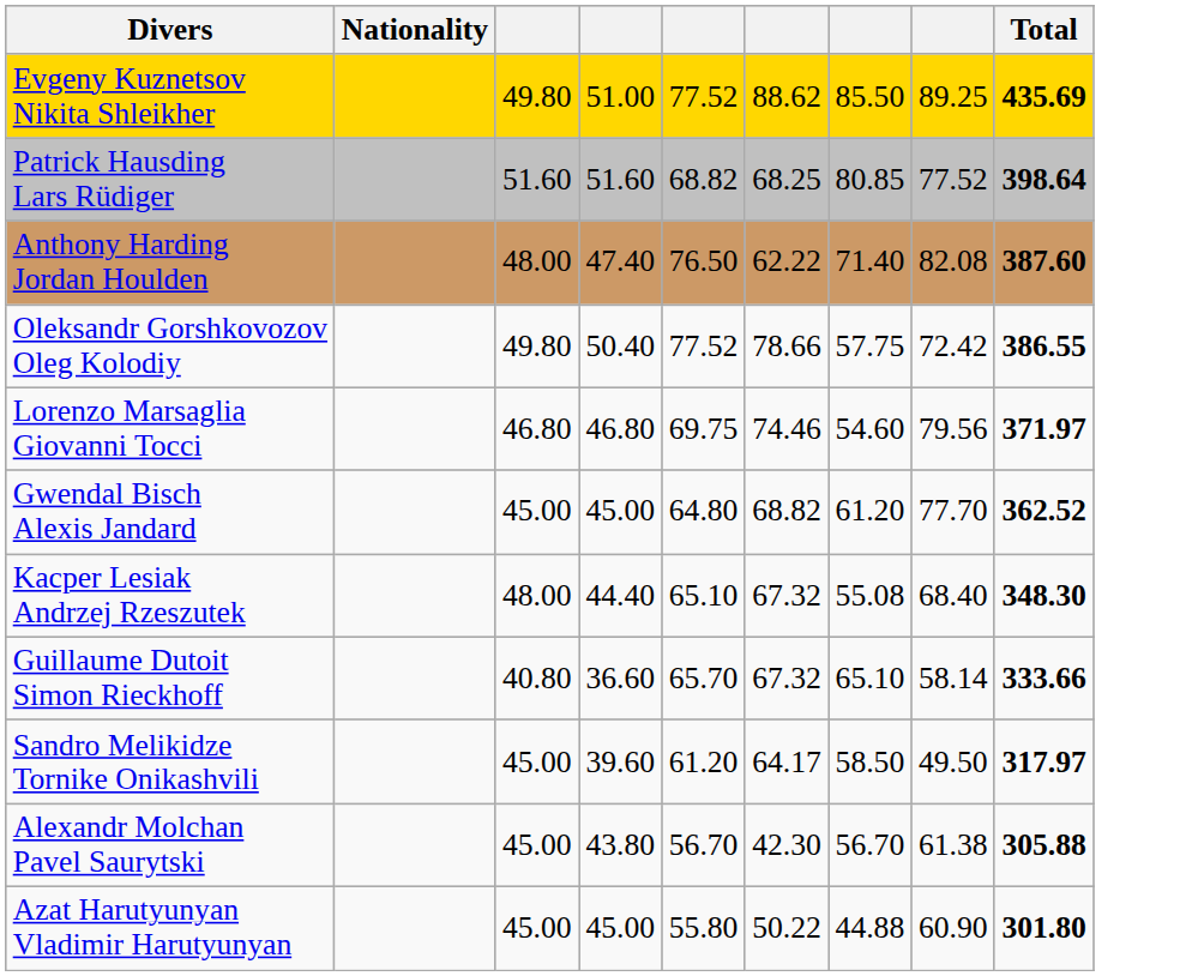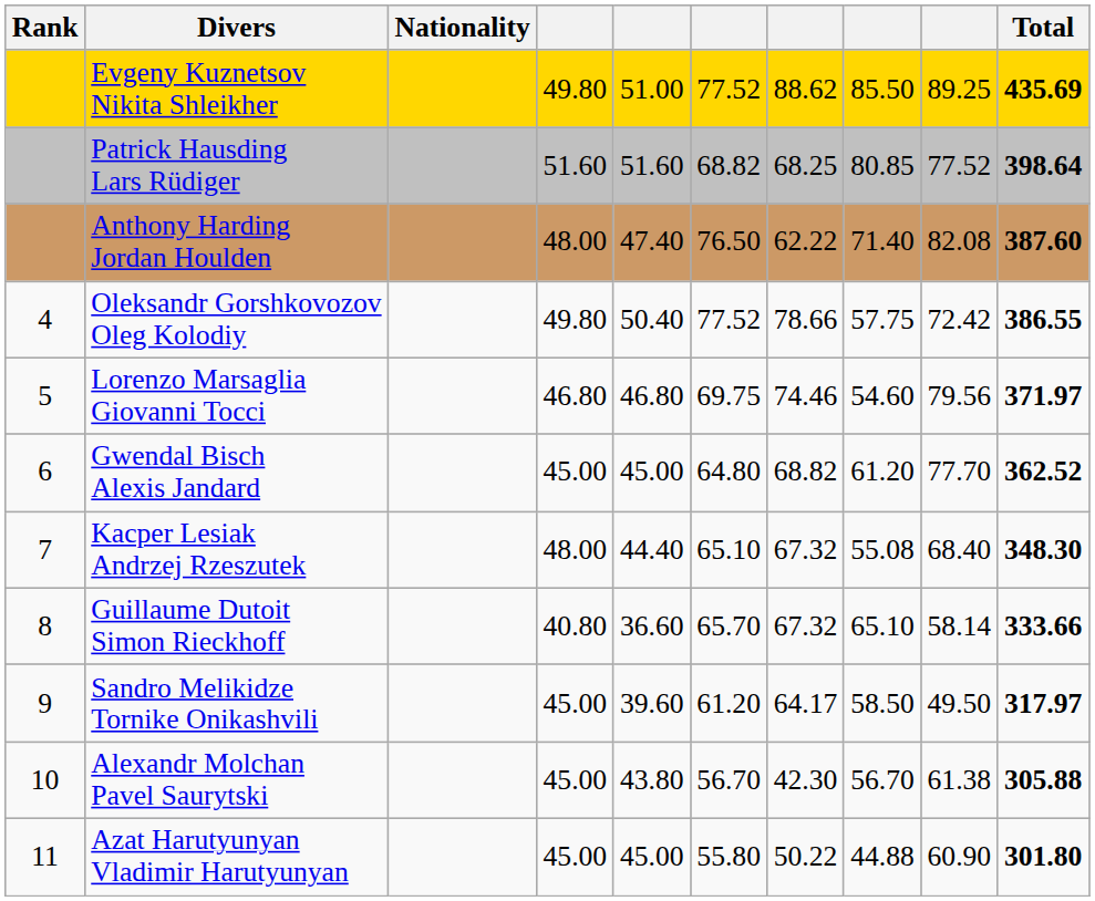+ column: Rank | 4 | 5 | 6 | 7 | 8 | 9 | 10 | 11
